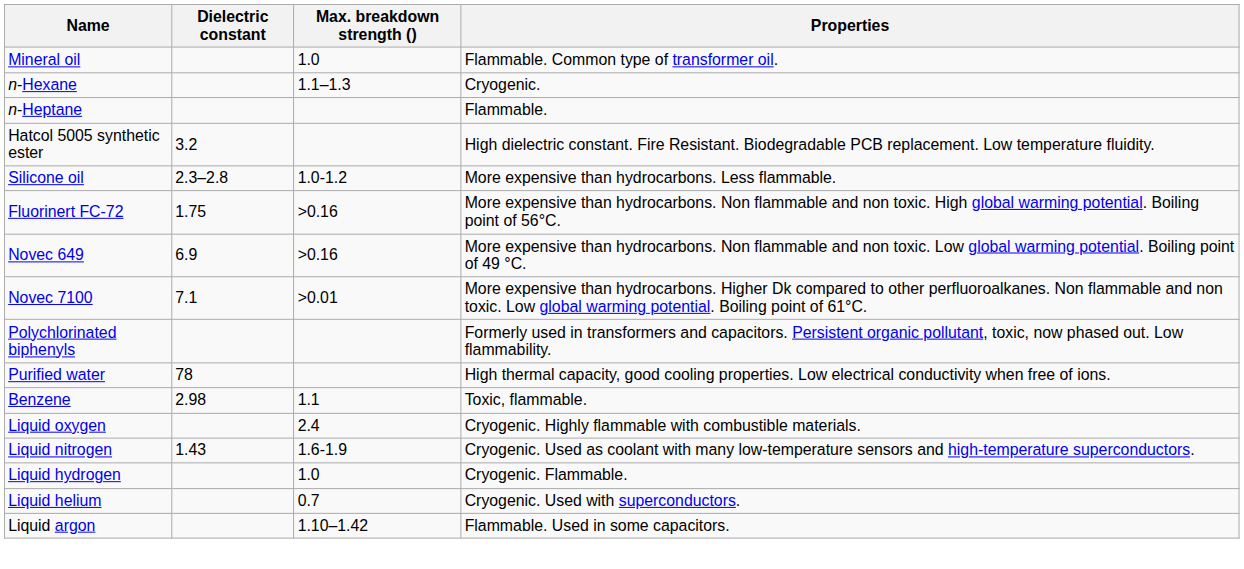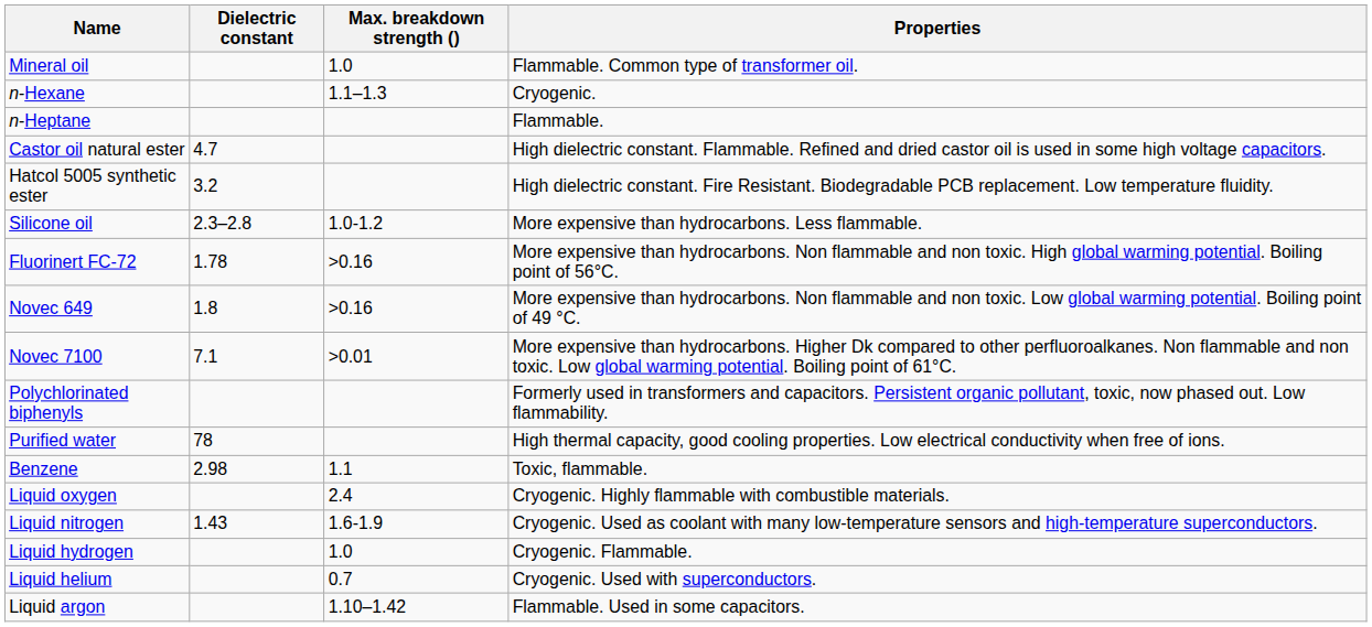+ row: Castor oil natural ester | 4.7 | High dielectric constant. Flammable. Refined and dried castor oil is used in some high voltage capacitors.
Fluorinert FC-72 | Dielectric constant: 1.75 -> 1.78
Novec 649 | Dielectric constant: 6.9 -> 1.8
